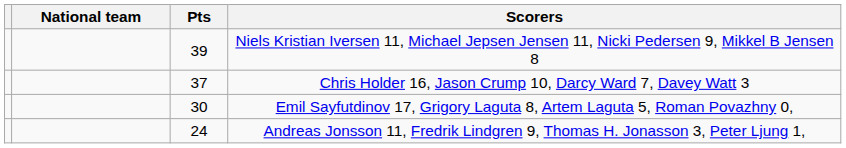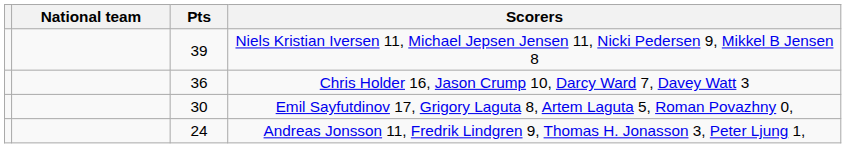Chris Holder 16, Jason Crump 10, Darcy Ward 7, Davey Watt 3 | Pts: 37 -> 36
